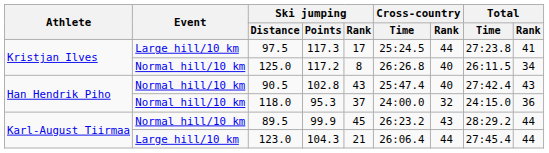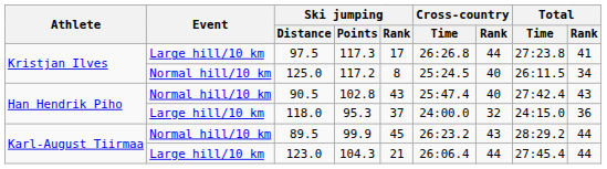97.5 | Cross-country / Time: 25:24.5 -> 26:26.8
125.0 | Cross-country / Time: 26:26.8 -> 25:24.5
118.0 | Event: Normal hill/10 km -> Large hill/10 km
